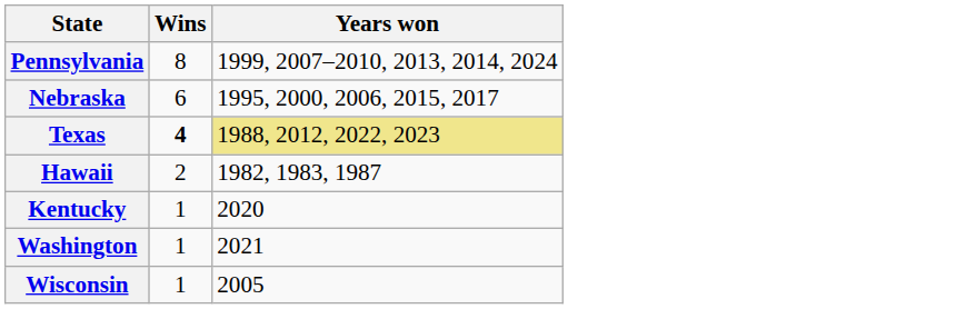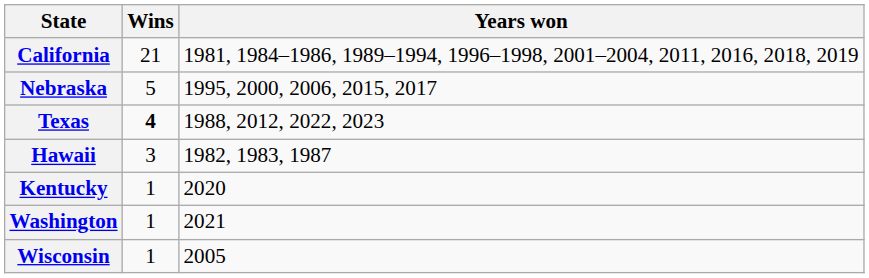+ row: California | 21 | 1981, 1984–1986, 1989–1994, 1996–1998, 2001–2004, 2011, 2016, 2018, 2019
- row: Pennsylvania | 8 | 1999, 2007–2010, 2013, 2014, 2024
Nebraska | Wins: 6 -> 5
Texas | Years won: khaki background -> no background
Hawaii | Wins: 2 -> 3
